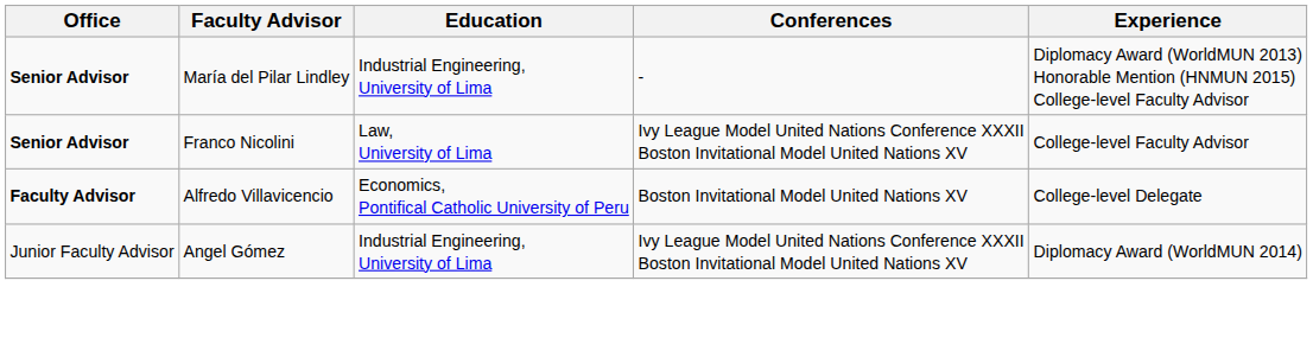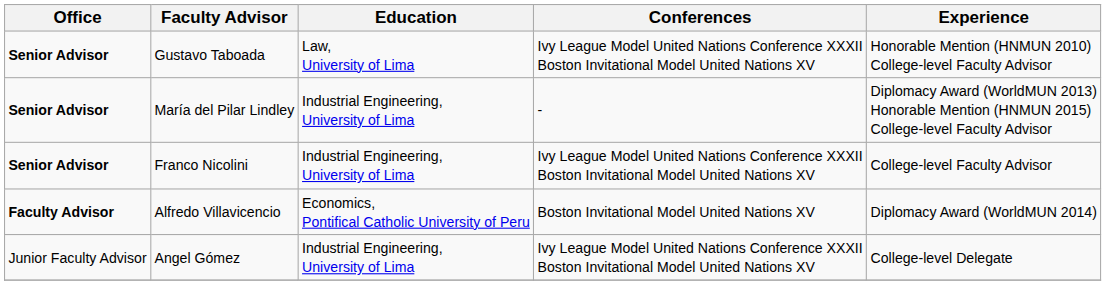+ row: Senior Advisor | Gustavo Taboada | Law, University of Lima | Ivy League Model United Nations Conference XXXII Boston Invitational Model United Nations XV | Honorable Mention (HNMUN 2010) College-level Faculty Advisor
Franco Nicolini | Education: Law, University of Lima -> Industrial Engineering, University of Lima
Alfredo Villavicencio | Experience: College-level Delegate -> Diplomacy Award (WorldMUN 2014)
Angel Gómez | Experience: Diplomacy Award (WorldMUN 2014) -> College-level Delegate
